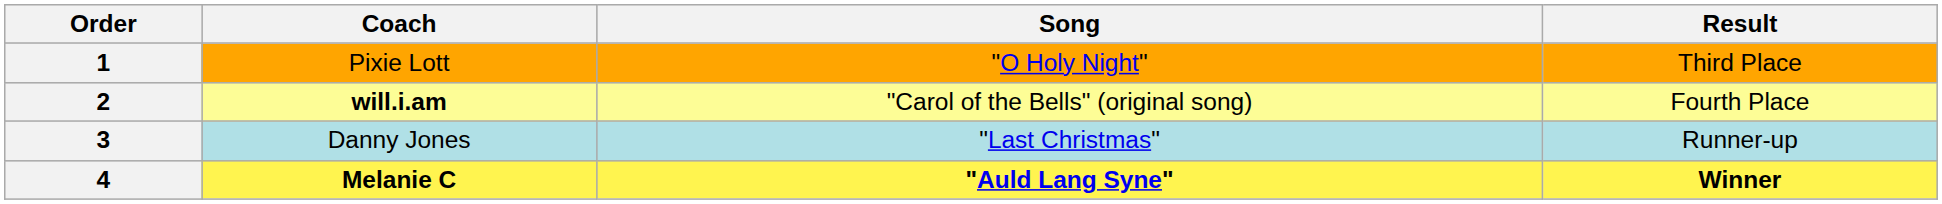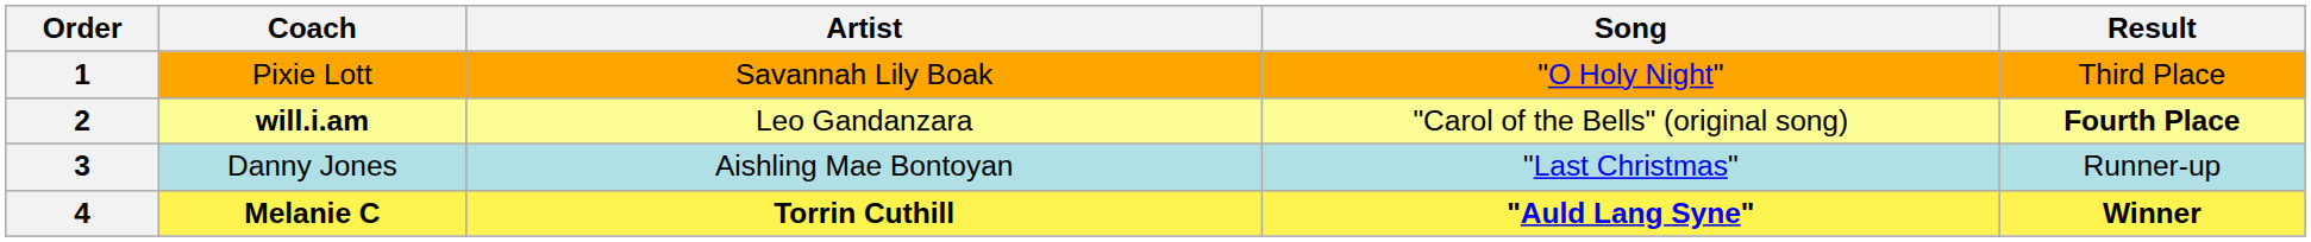+ column: Artist | Savannah Lily Boak | Leo Gandanzara | Aishling Mae Bontoyan | Torrin Cuthill
2 | Result: normal -> bold
